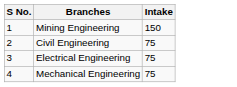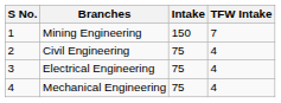+ column: TFW Intake | 7 | 4 | 4 | 4
